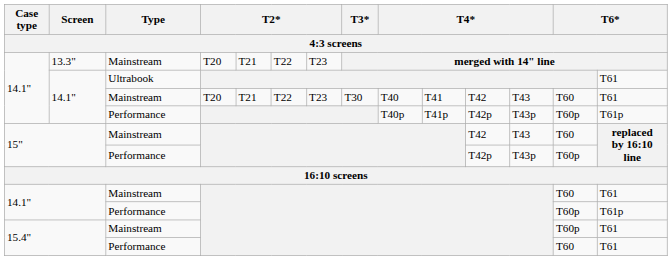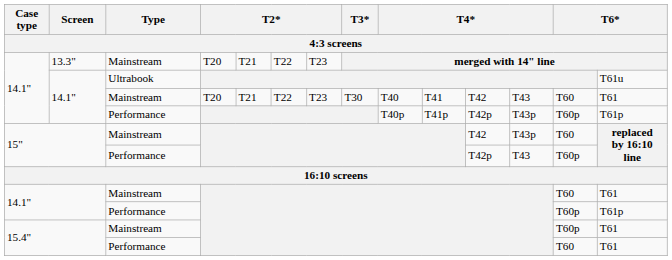14.1" / Ultrabook | column 14: T61 -> T61u
15" / Mainstream | column 12: T43 -> T43p
15" / Performance | column 12: T43p -> T43
